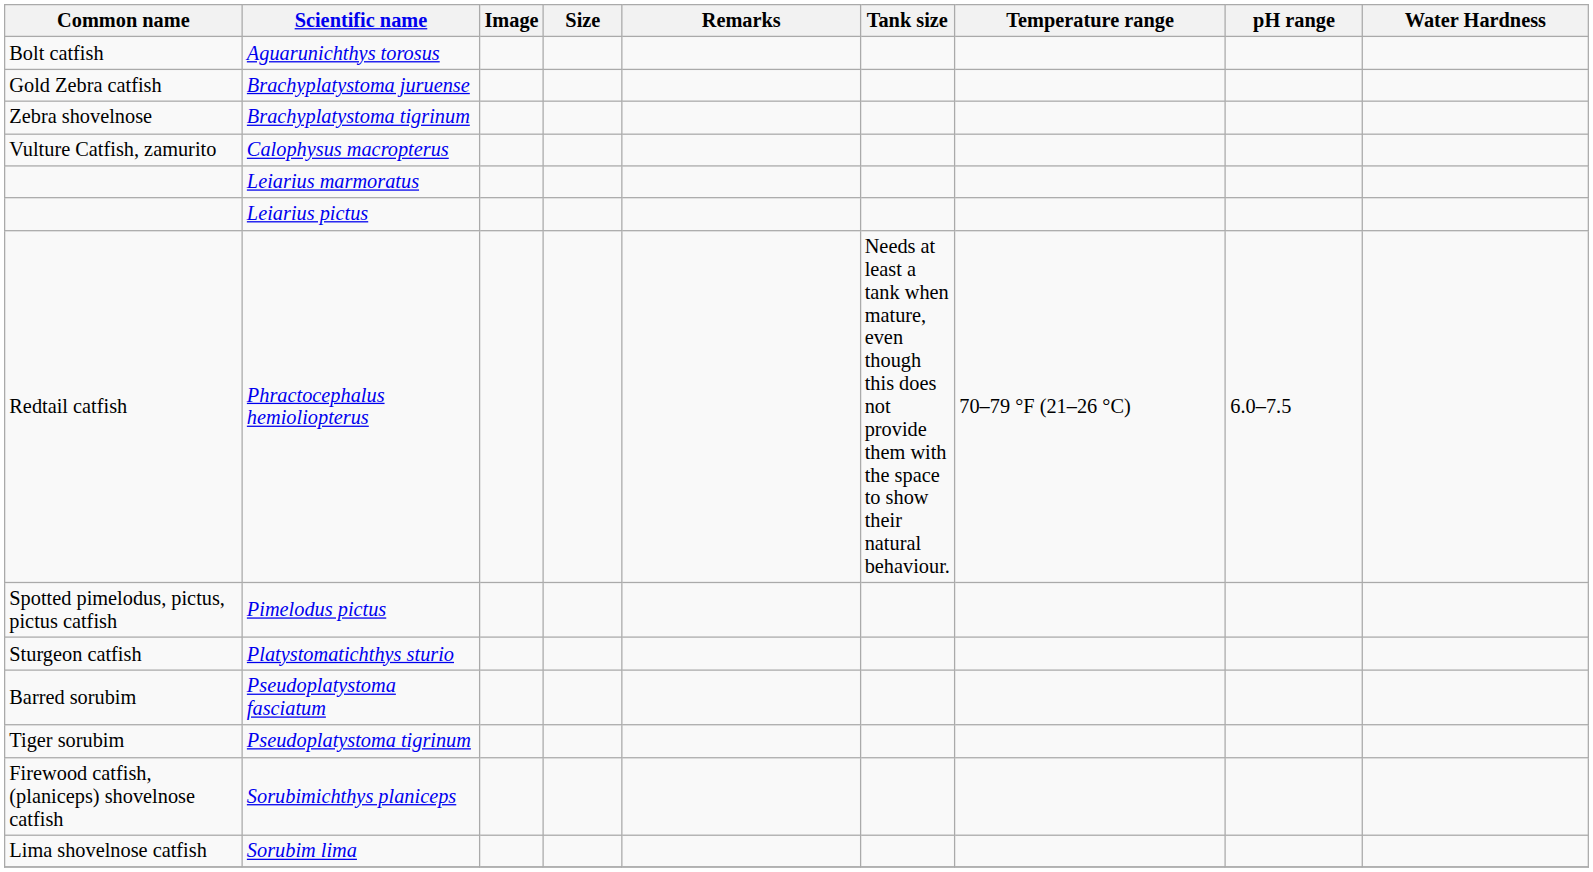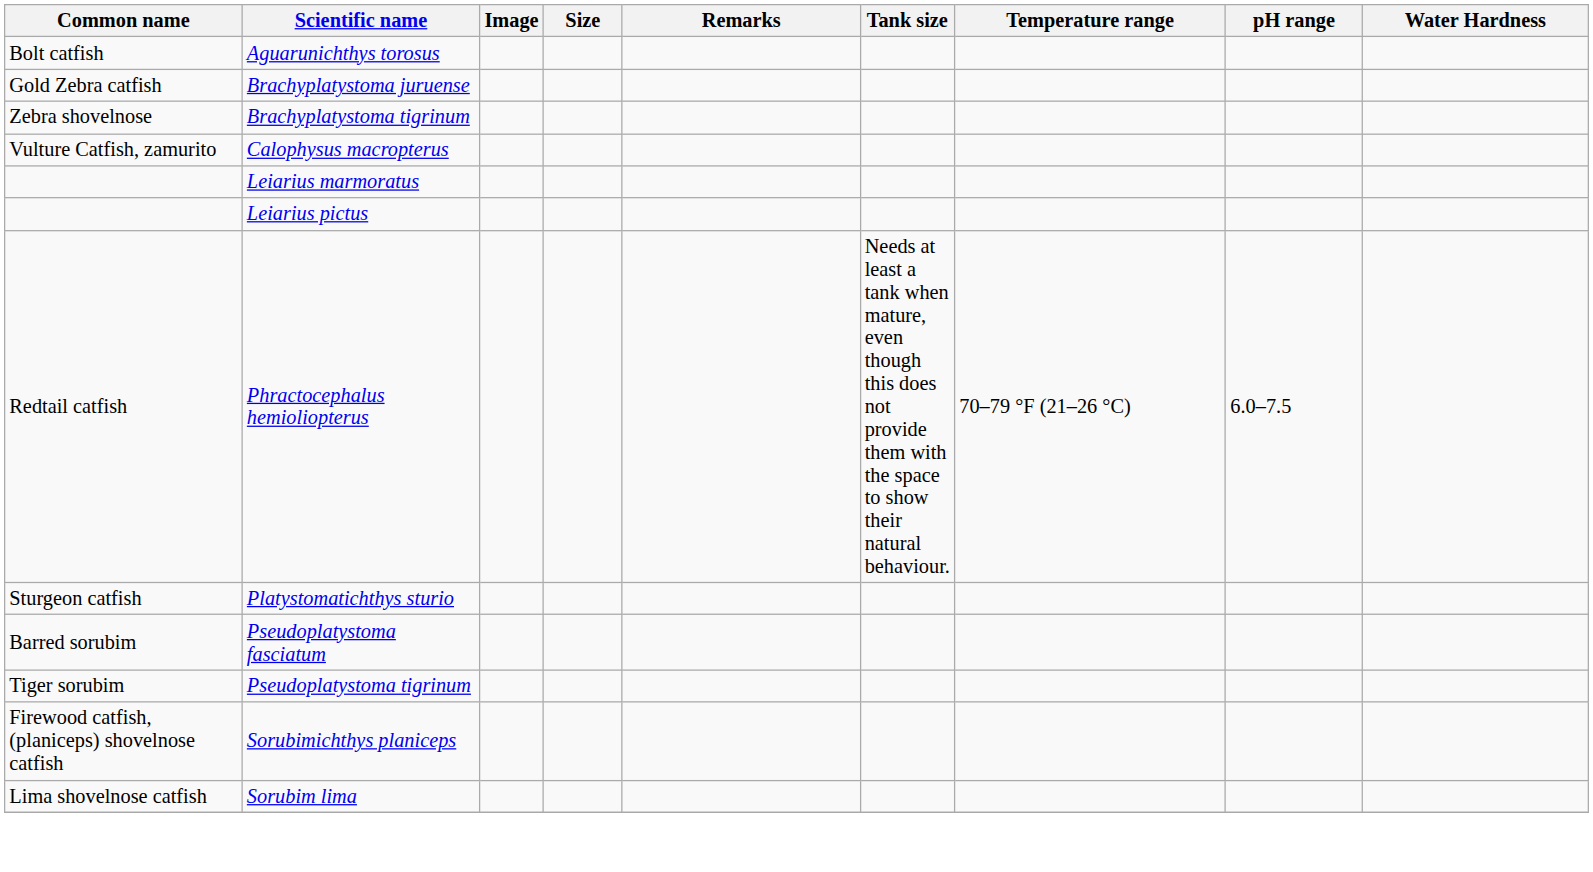- row: Spotted pimelodus, pictus, pictus catfish | Pimelodus pictus
